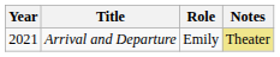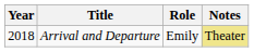Arrival and Departure | Year: 2021 -> 2018
